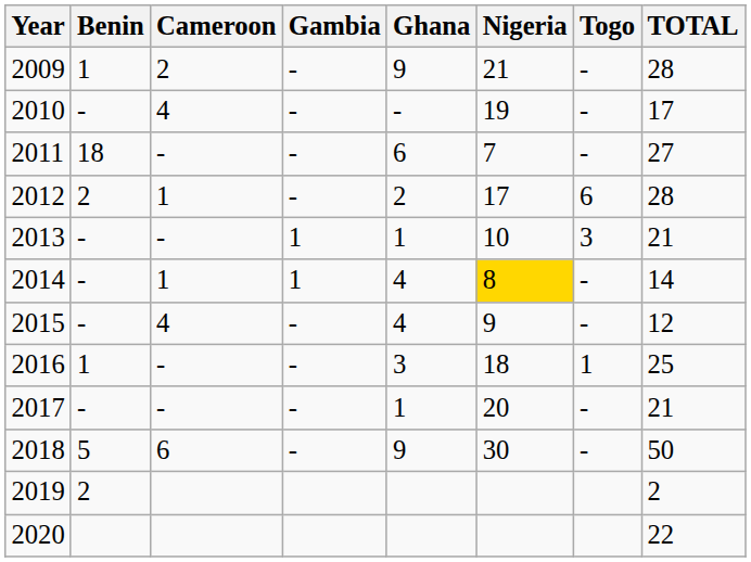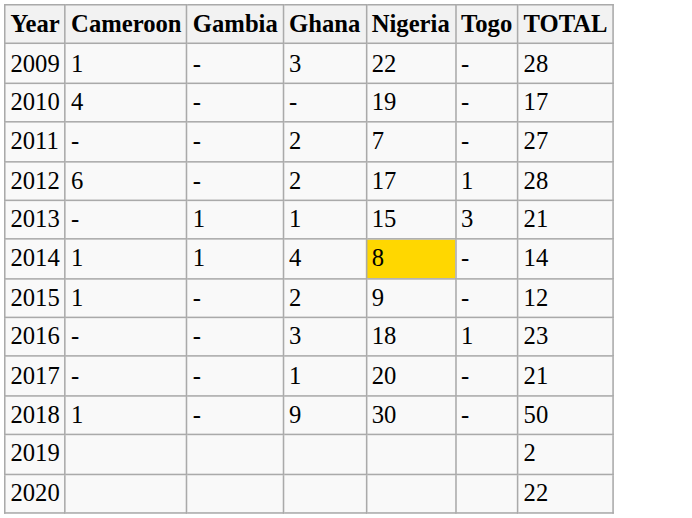- column: Benin | 1 | - | 18 | 2 | - | - | - | 1 | - | 5 | 2
2009 | Cameroon: 2 -> 1
2009 | Ghana: 9 -> 3
2009 | Nigeria: 21 -> 22
2011 | Ghana: 6 -> 2
2012 | Cameroon: 1 -> 6
2012 | Togo: 6 -> 1
2013 | Nigeria: 10 -> 15
2015 | Cameroon: 4 -> 1
2015 | Ghana: 4 -> 2
2016 | TOTAL: 25 -> 23
2018 | Cameroon: 6 -> 1
